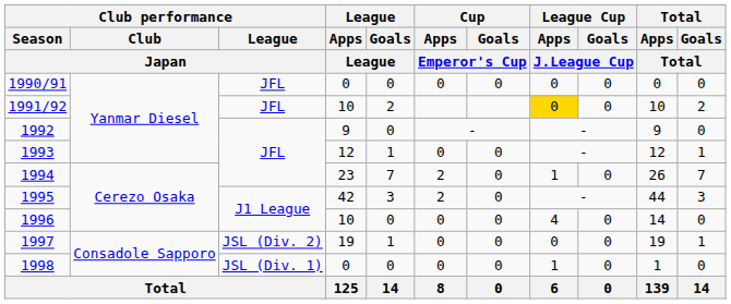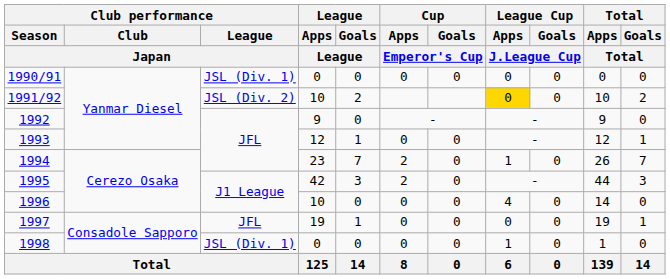1990/91 | Club performance / League / Japan: JFL -> JSL (Div. 1)
1991/92 | Club performance / League / Japan: JFL -> JSL (Div. 2)
1997 | Club performance / League / Japan: JSL (Div. 2) -> JFL
